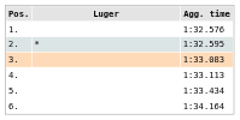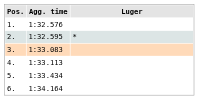columns swapped: Luger <-> Agg. time
